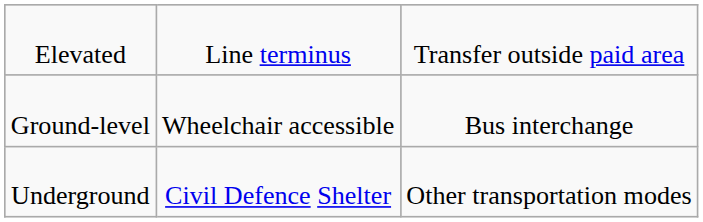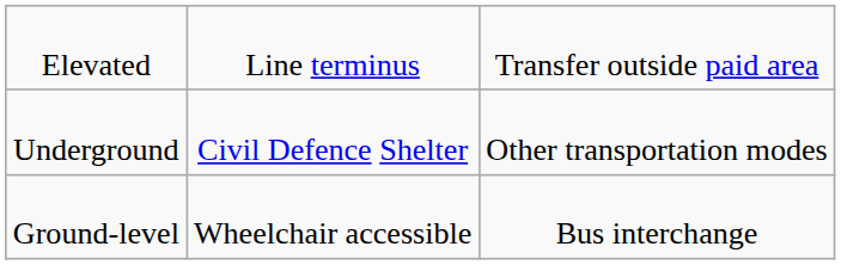rows swapped: Ground-level <-> Underground
